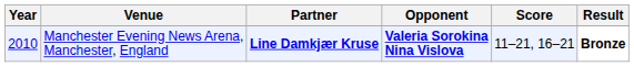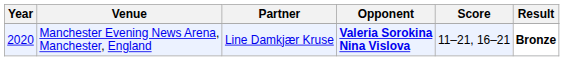Manchester Evening News Arena, Manchester, England | Year: 2010 -> 2020
Manchester Evening News Arena, Manchester, England | Partner: bold -> normal
